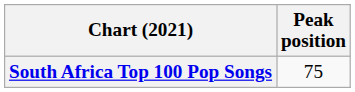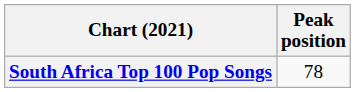South Africa Top 100 Pop Songs | Peak position: 75 -> 78
